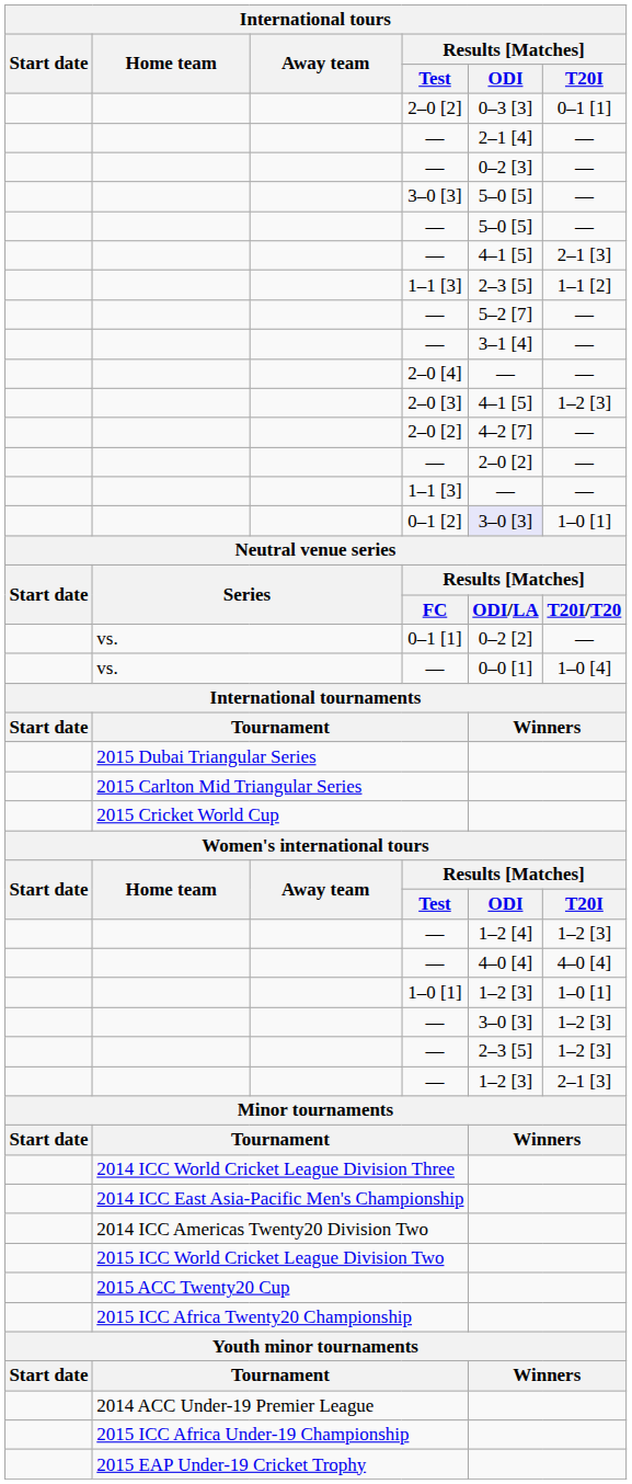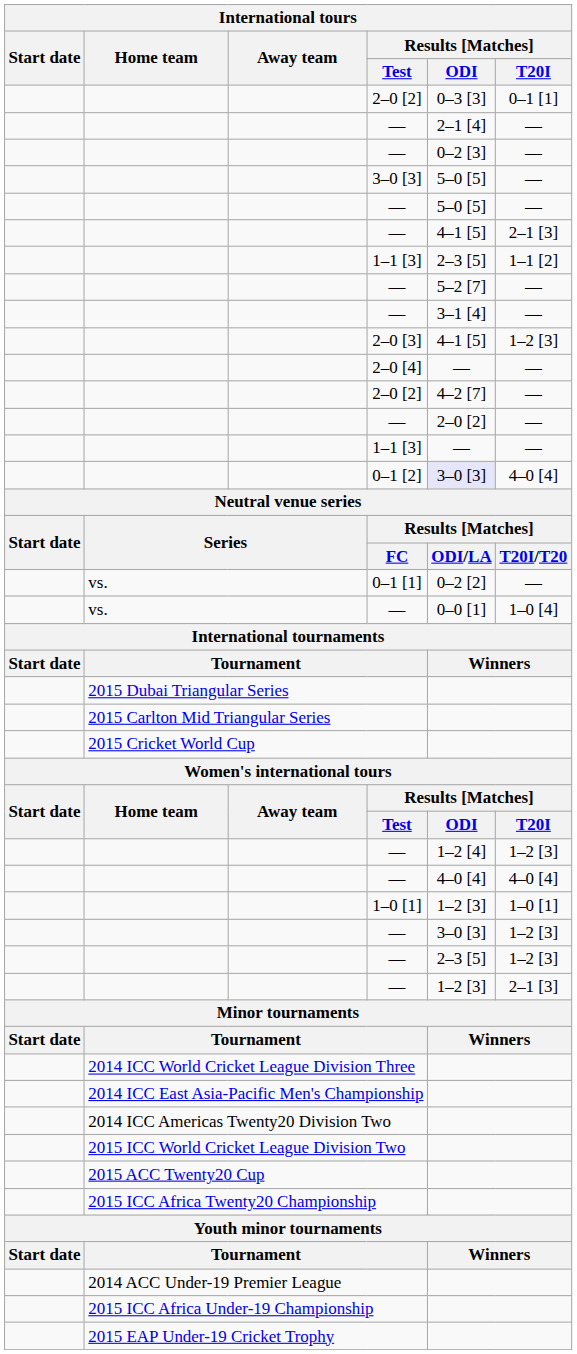rows swapped: 2–0 [4] <-> 2–0 [3]
0–1 [2] | Results [Matches] / T20I: 1–0 [1] -> 4–0 [4]
